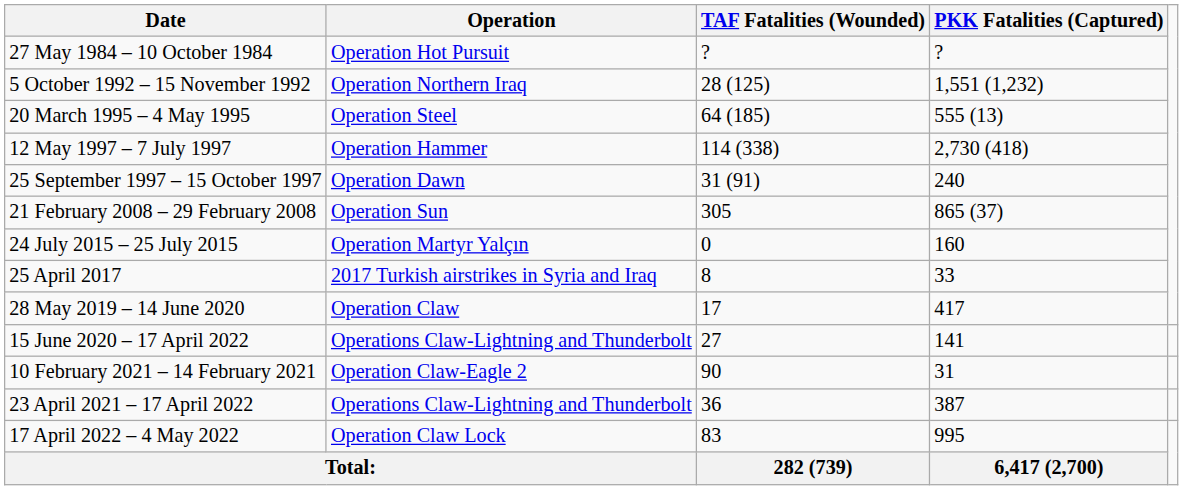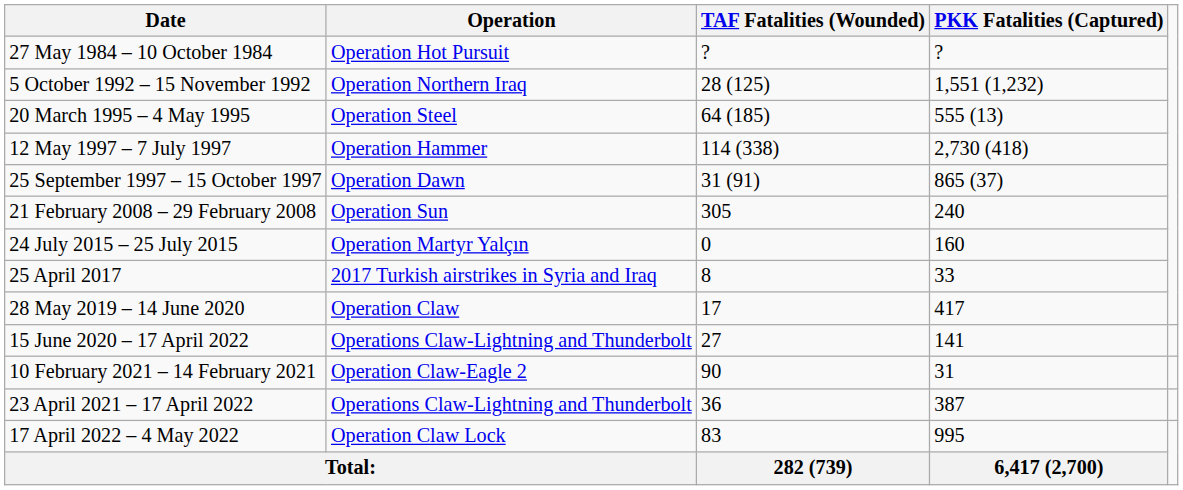25 September 1997 – 15 October 1997 | PKK Fatalities (Captured): 240 -> 865 (37)
21 February 2008 – 29 February 2008 | PKK Fatalities (Captured): 865 (37) -> 240
